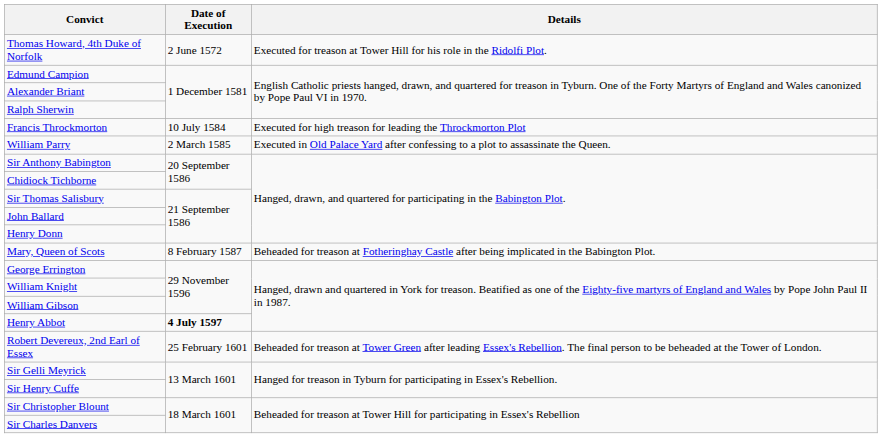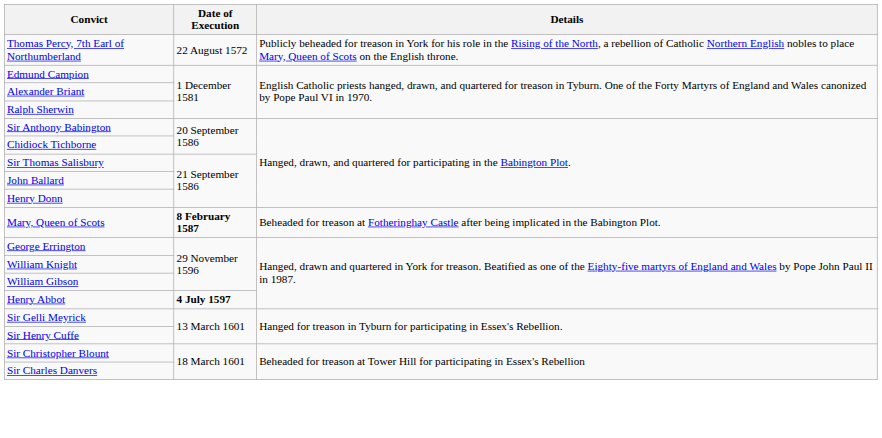- row: Thomas Howard, 4th Duke of Norfolk | 2 June 1572 | Executed for treason at Tower Hill for his role in the Ridolfi Plot.
+ row: Thomas Percy, 7th Earl of Northumberland | 22 August 1572 | Publicly beheaded for treason in York for his role in the Rising of the North, a rebellion of Catholic Northern English nobles to place Mary, Queen of Scots on the English throne.
- row: Francis Throckmorton | 10 July 1584 | Executed for high treason for leading the Throckmorton Plot
- row: William Parry | 2 March 1585 | Executed in Old Palace Yard after confessing to a plot to assassinate the Queen.
Mary, Queen of Scots | Date of Execution: normal -> bold
- row: Robert Devereux, 2nd Earl of Essex | 25 February 1601 | Beheaded for treason at Tower Green after leading Essex's Rebellion. The final person to be beheaded at the Tower of London.
